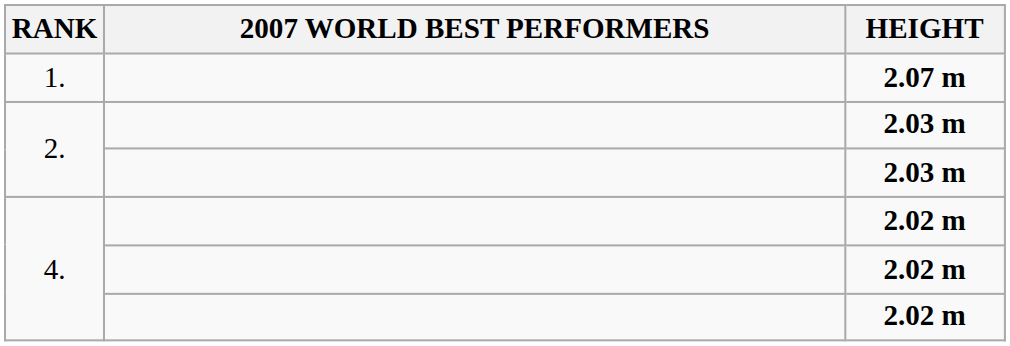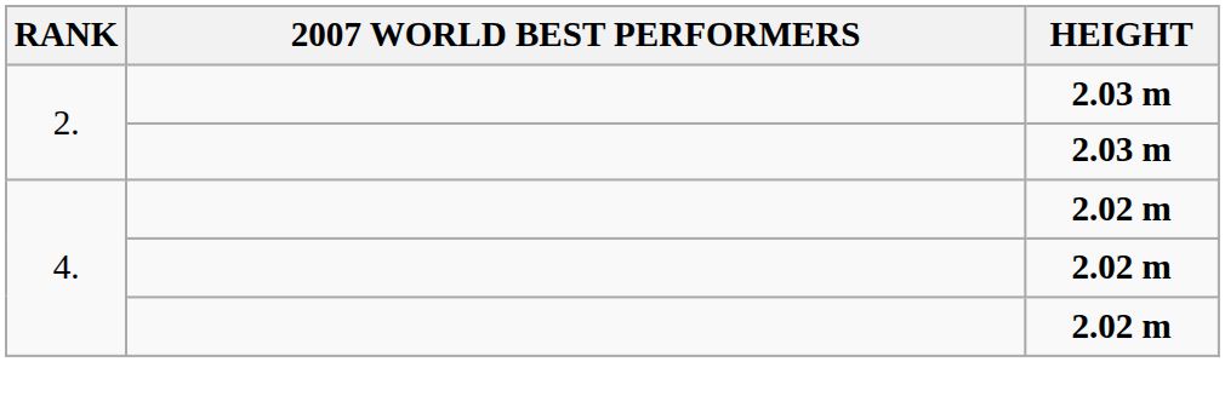- row: 1. | 2.07 m
